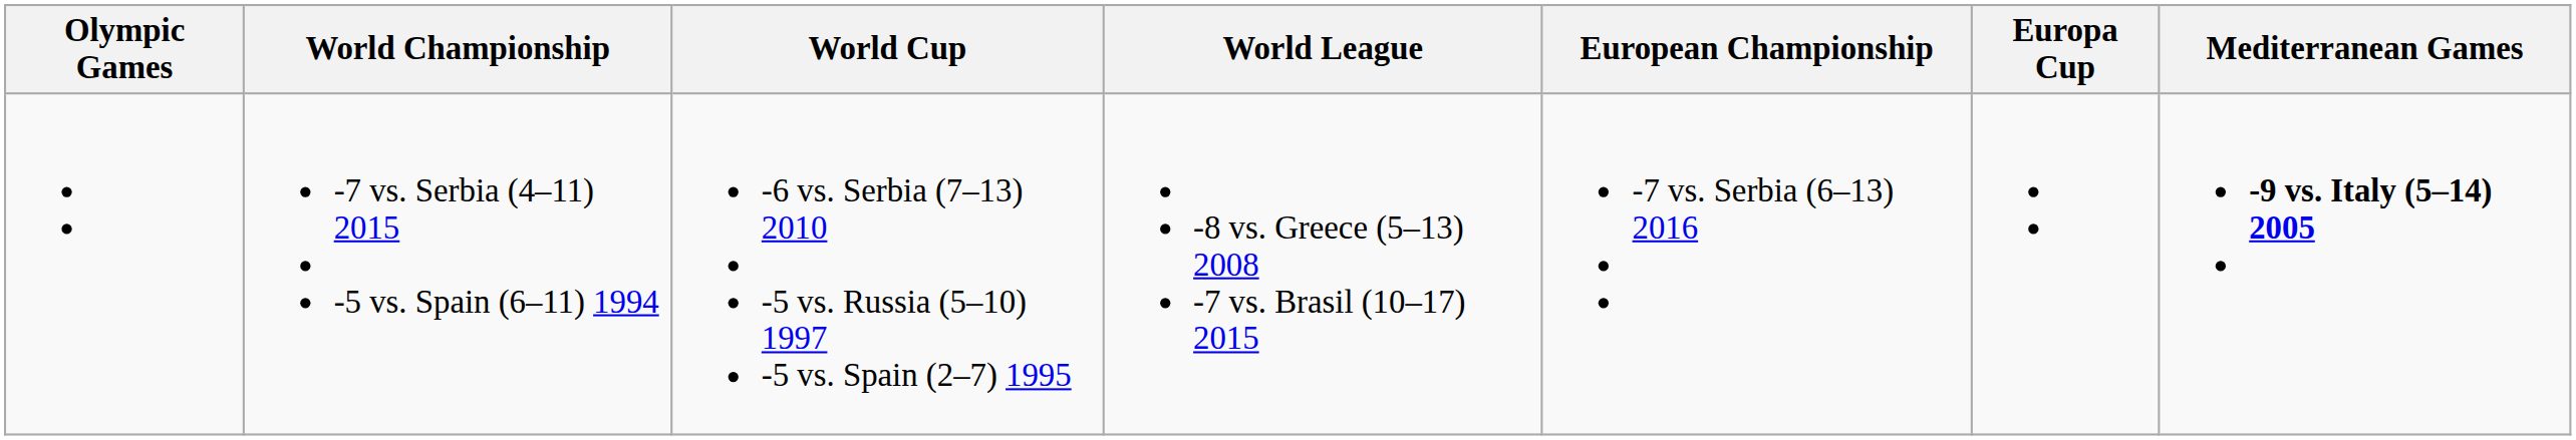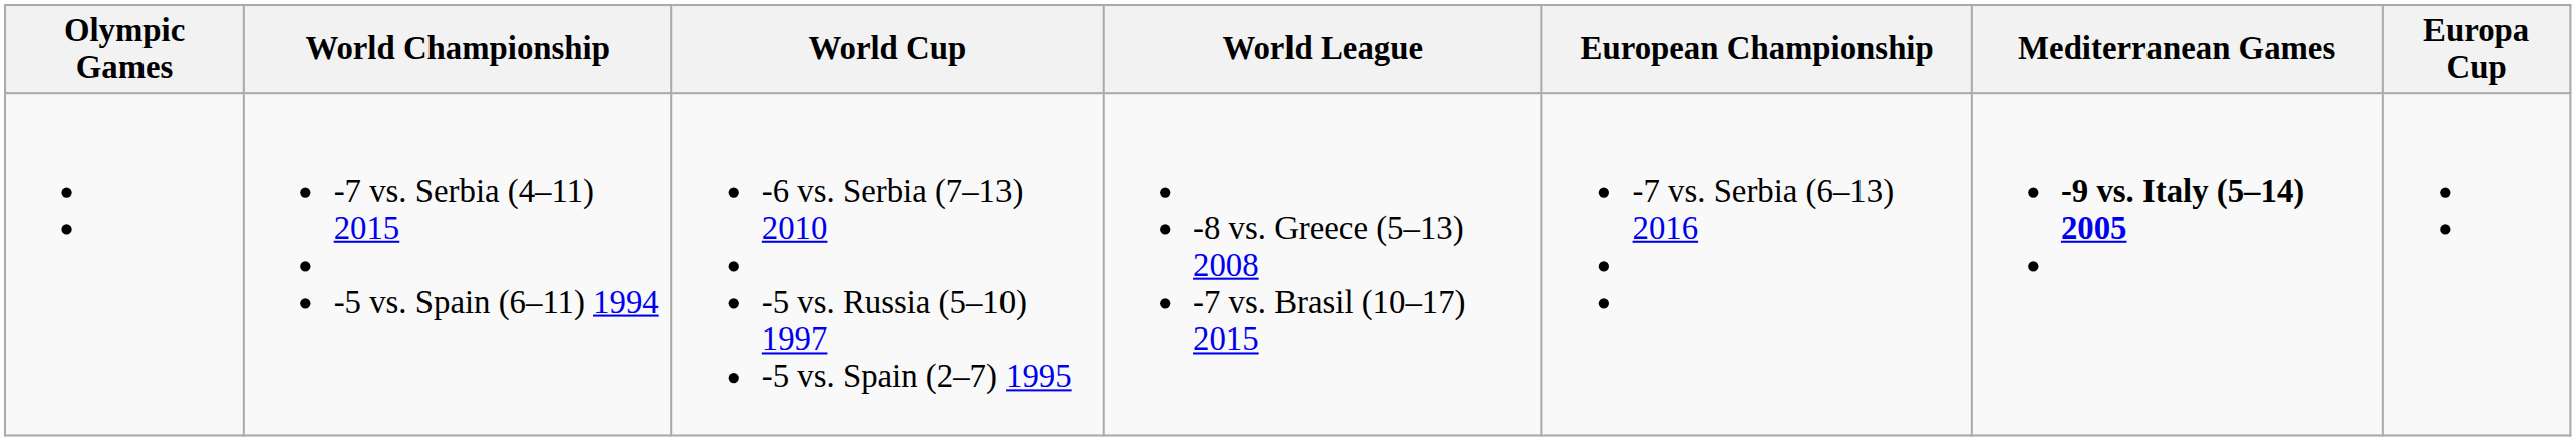columns swapped: Europa Cup <-> Mediterranean Games
